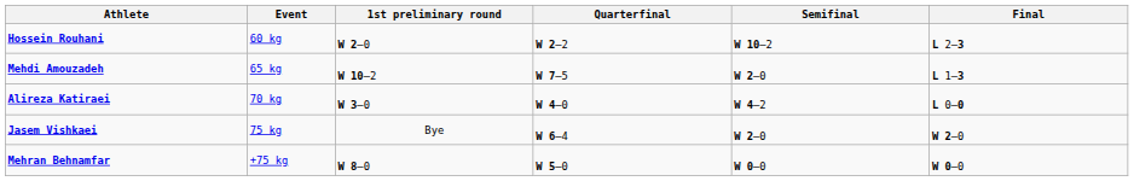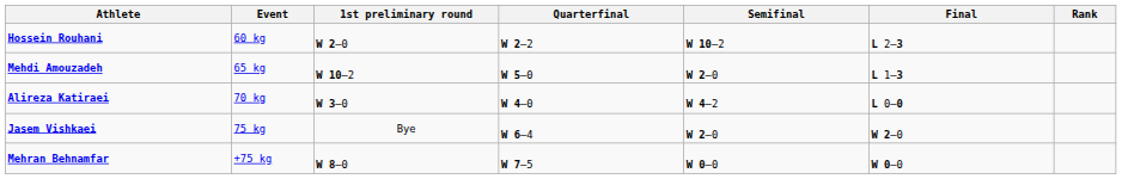+ column: Rank
Mehdi Amouzadeh | Quarterfinal: W 7–5 -> W 5–0
Mehran Behnamfar | Quarterfinal: W 5–0 -> W 7–5
